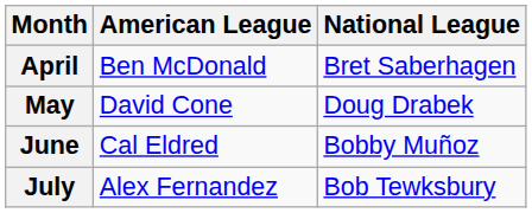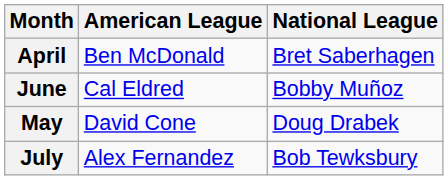rows swapped: May <-> June
